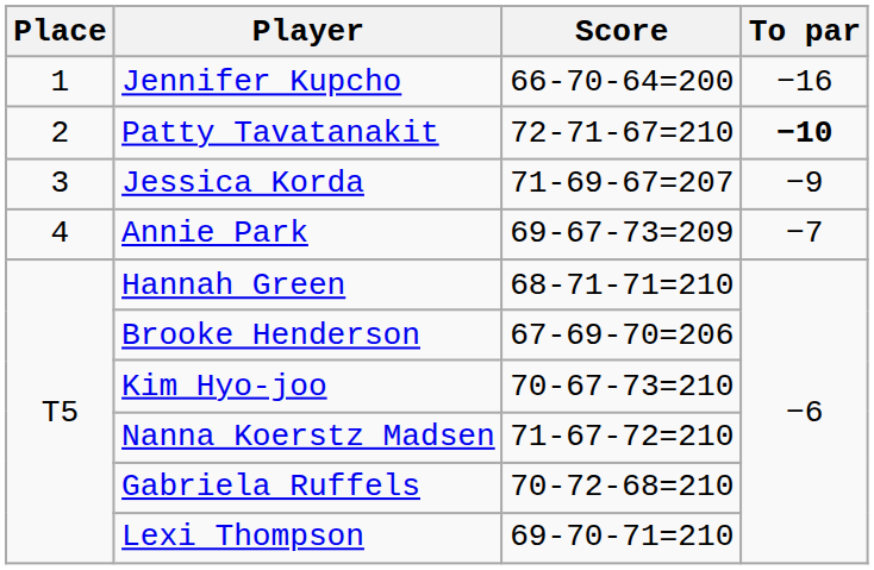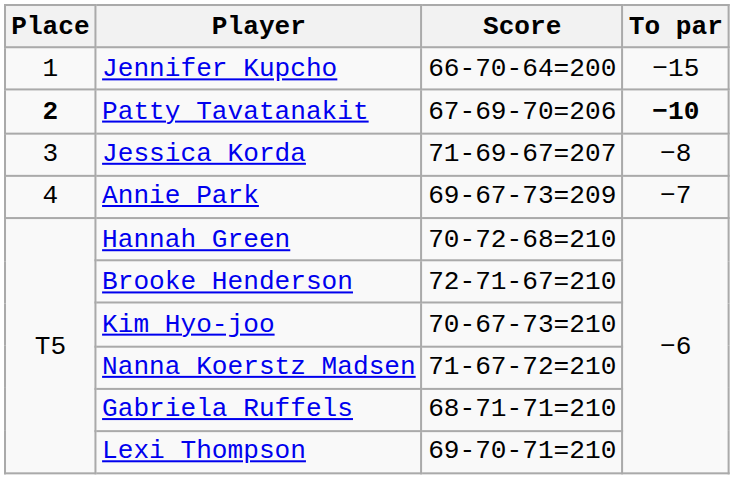Jennifer Kupcho | To par: −16 -> −15
Patty Tavatanakit | Place: normal -> bold
Patty Tavatanakit | Score: 72-71-67=210 -> 67-69-70=206
Jessica Korda | To par: −9 -> −8
Hannah Green | Score: 68-71-71=210 -> 70-72-68=210
Brooke Henderson | Score: 67-69-70=206 -> 72-71-67=210
Gabriela Ruffels | Score: 70-72-68=210 -> 68-71-71=210
